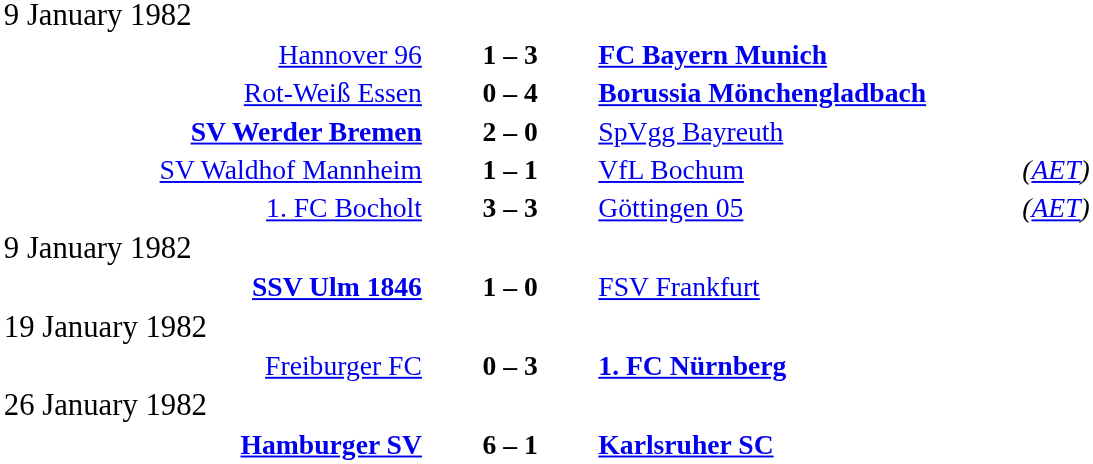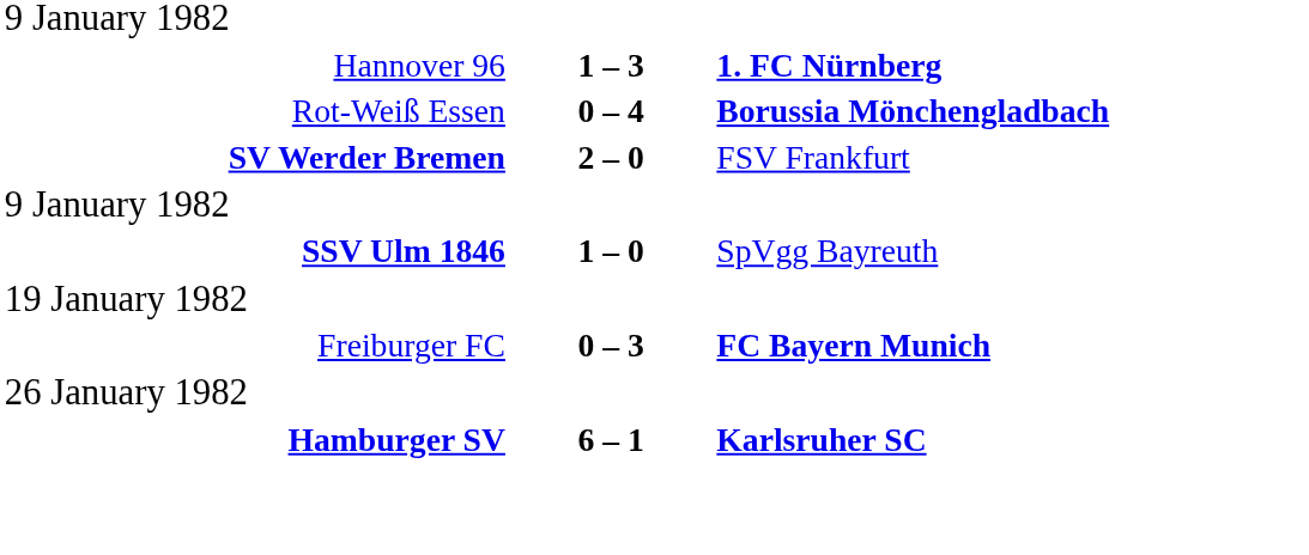Hannover 96 | column 3: FC Bayern Munich -> 1. FC Nürnberg
SV Werder Bremen | column 3: SpVgg Bayreuth -> FSV Frankfurt
- row: SV Waldhof Mannheim | 1 – 1 | VfL Bochum | (AET)
- row: 1. FC Bocholt | 3 – 3 | Göttingen 05 | (AET)
SSV Ulm 1846 | column 3: FSV Frankfurt -> SpVgg Bayreuth
Freiburger FC | column 3: 1. FC Nürnberg -> FC Bayern Munich
